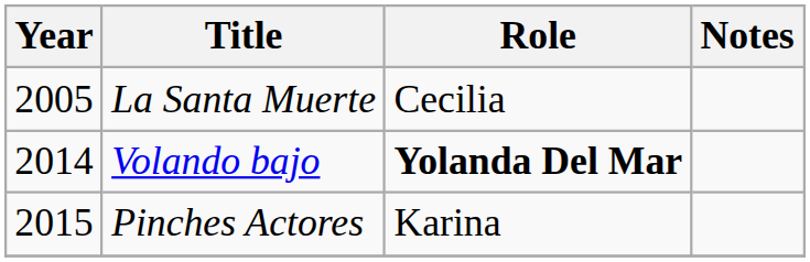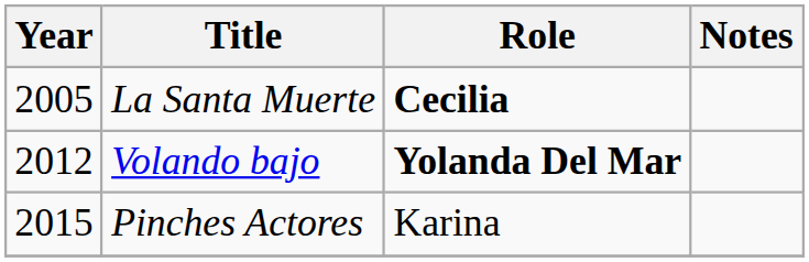La Santa Muerte | Role: normal -> bold
Volando bajo | Year: 2014 -> 2012
